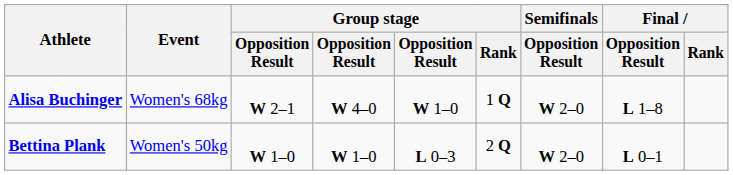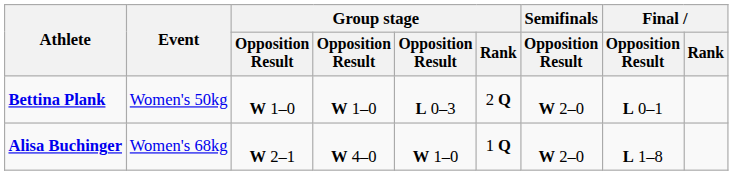rows swapped: Bettina Plank <-> Alisa Buchinger
